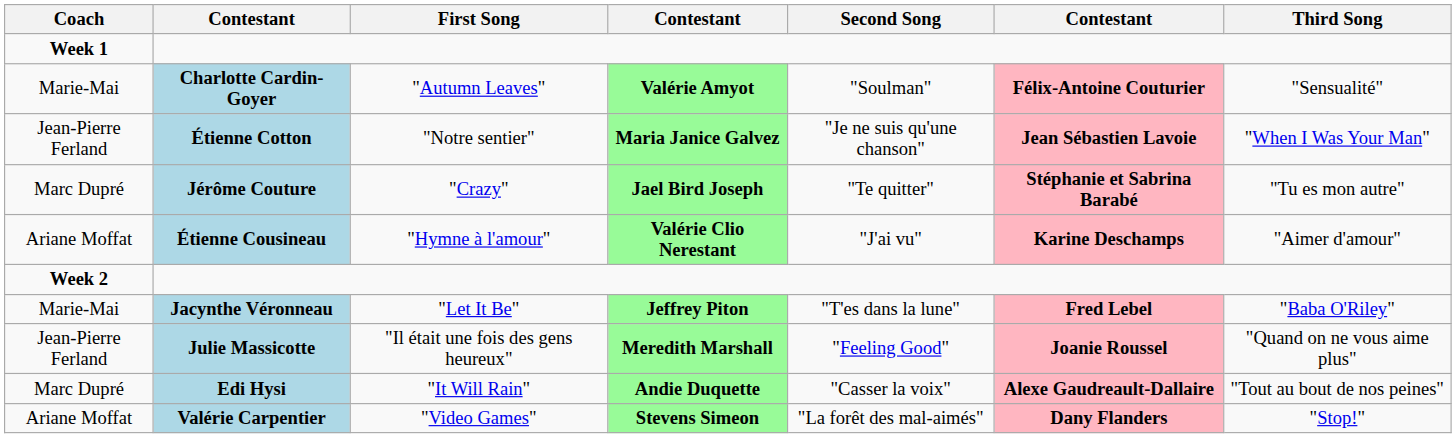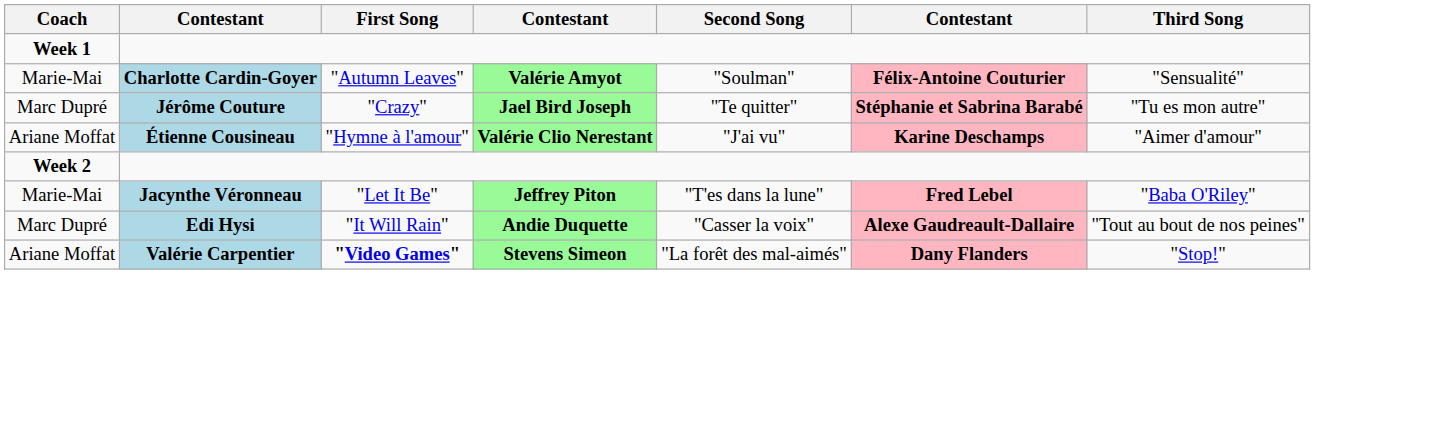- row: Jean-Pierre Ferland | Étienne Cotton | "Notre sentier" | Maria Janice Galvez | "Je ne suis qu'une chanson" | Jean Sébastien Lavoie | "When I Was Your Man"
- row: Jean-Pierre Ferland | Julie Massicotte | "Il était une fois des gens heureux" | Meredith Marshall | "Feeling Good" | Joanie Roussel | "Quand on ne vous aime plus"
Valérie Carpentier | First Song: normal -> bold
